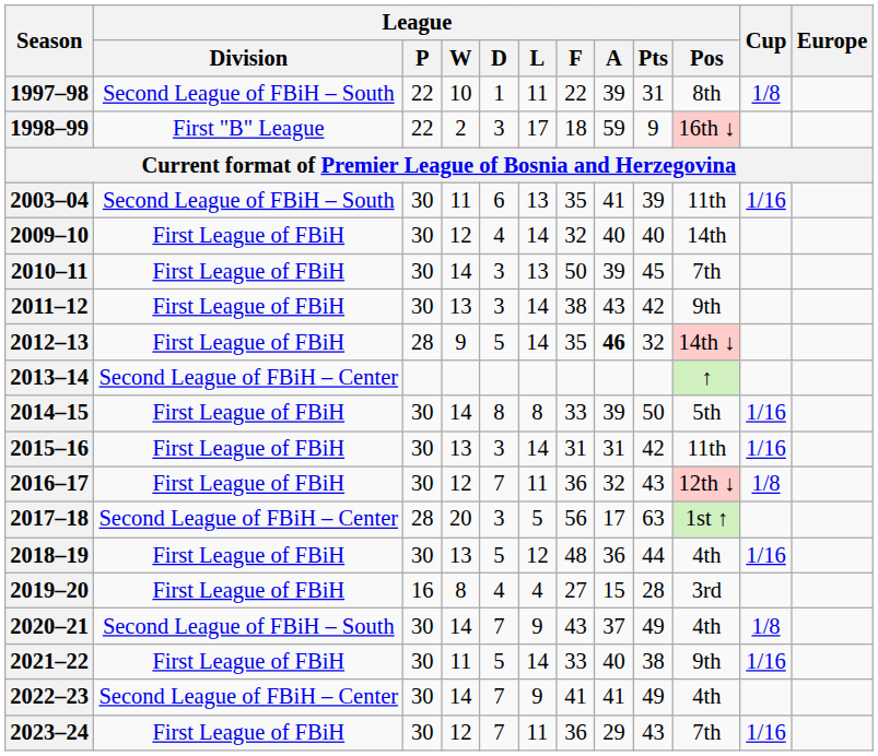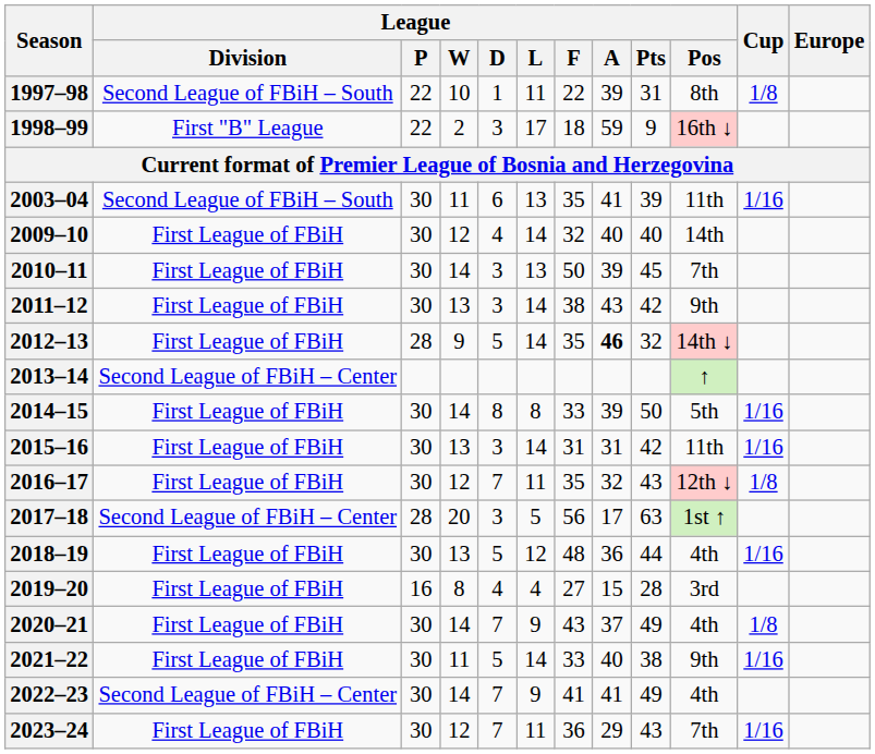2016–17 | League / F: 36 -> 35
2020–21 | League / Division: Second League of FBiH – South -> First League of FBiH
